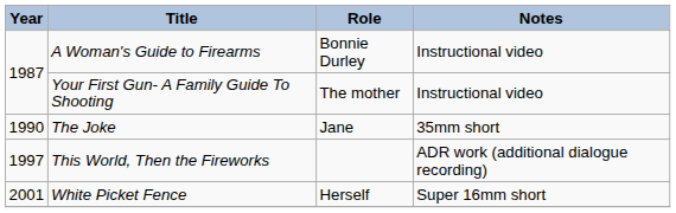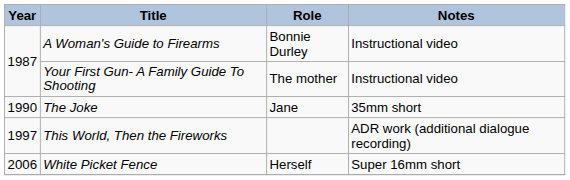White Picket Fence | Year: 2001 -> 2006
